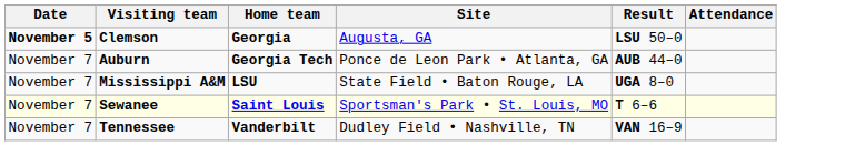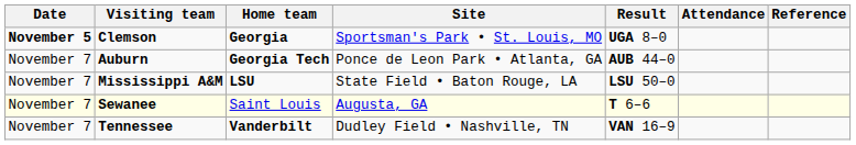+ column: Reference
Clemson | Site: Augusta, GA -> Sportsman's Park • St. Louis, MO
Clemson | Result: LSU 50–0 -> UGA 8–0
Mississippi A&M | Result: UGA 8–0 -> LSU 50–0
Sewanee | Home team: bold -> normal
Sewanee | Site: Sportsman's Park • St. Louis, MO -> Augusta, GA
